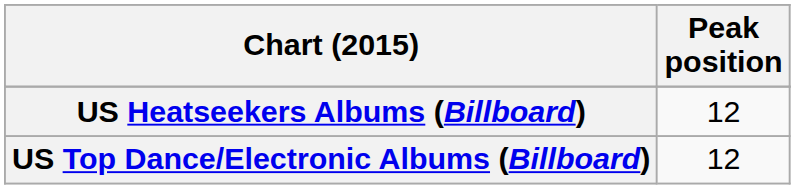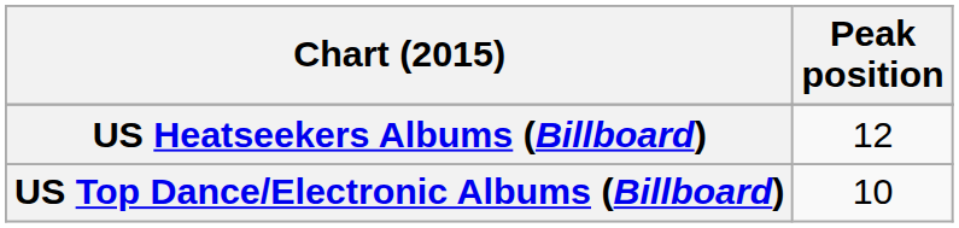US Top Dance/Electronic Albums (Billboard) | Peak position: 12 -> 10
